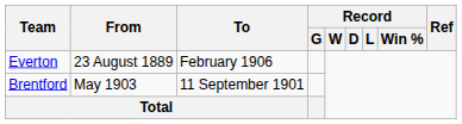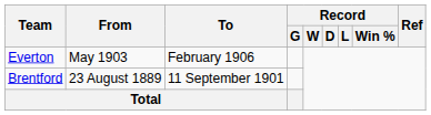Everton | From: 23 August 1889 -> May 1903
Brentford | From: May 1903 -> 23 August 1889
